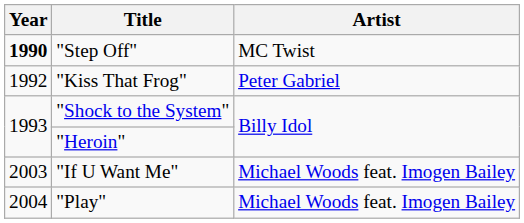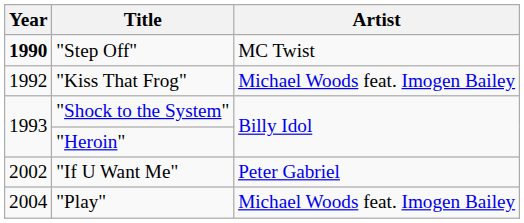"Kiss That Frog" | Artist: Peter Gabriel -> Michael Woods feat. Imogen Bailey
"If U Want Me" | Year: 2003 -> 2002
"If U Want Me" | Artist: Michael Woods feat. Imogen Bailey -> Peter Gabriel
